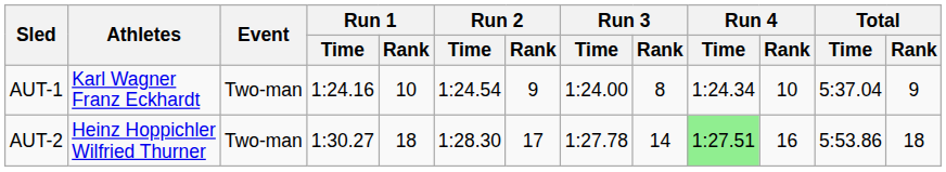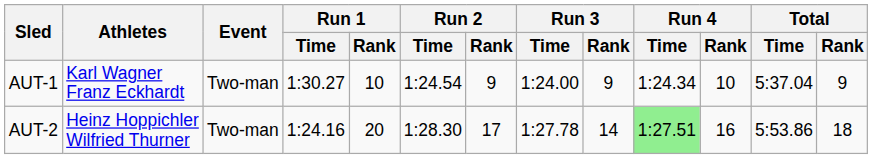AUT-1 | Run 1 / Time: 1:24.16 -> 1:30.27
AUT-1 | Run 3 / Rank: 8 -> 9
AUT-2 | Run 1 / Time: 1:30.27 -> 1:24.16
AUT-2 | Run 1 / Rank: 18 -> 20
